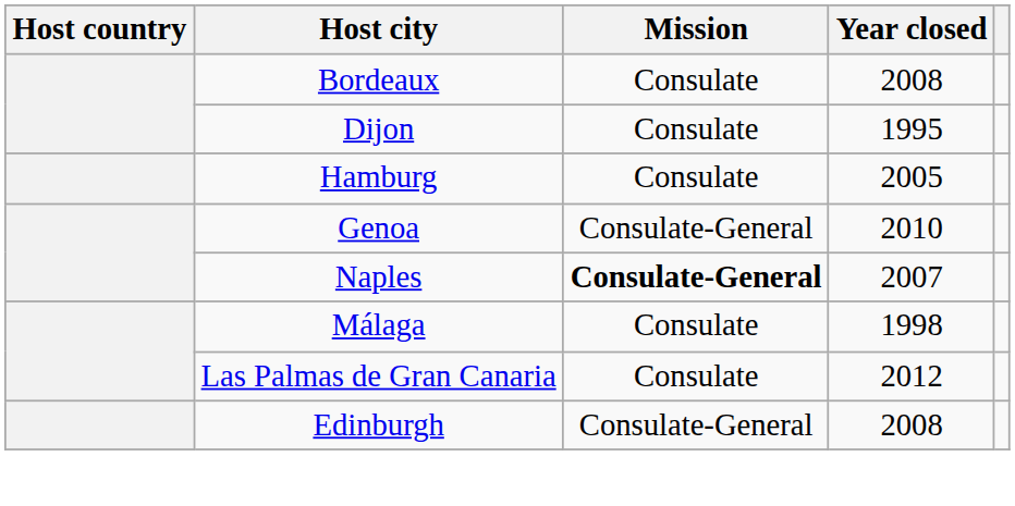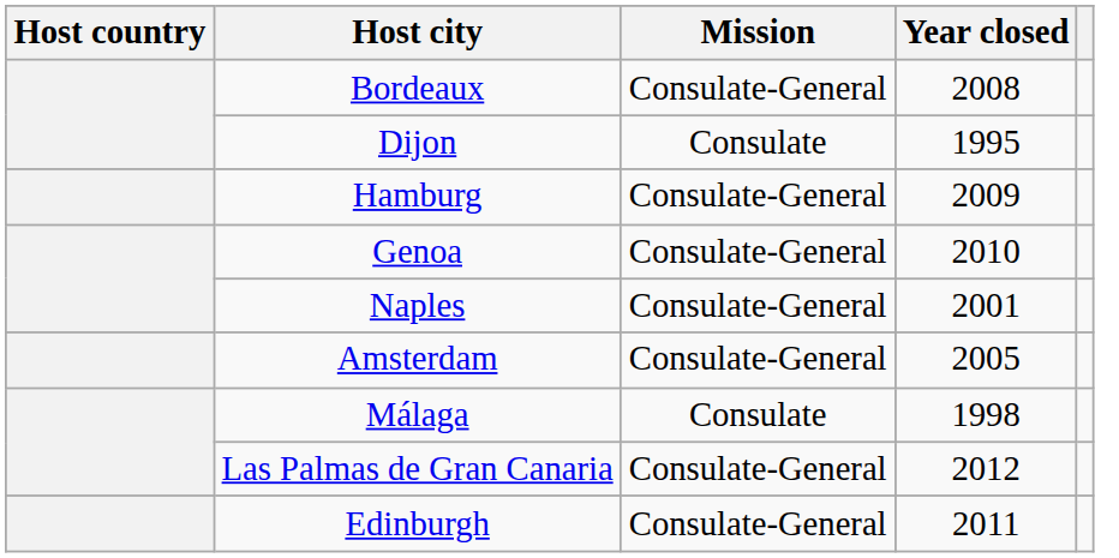Bordeaux | Mission: Consulate -> Consulate-General
Hamburg | Mission: Consulate -> Consulate-General
Hamburg | Year closed: 2005 -> 2009
Naples | Mission: bold -> normal
Naples | Year closed: 2007 -> 2001
+ row: Amsterdam | Consulate-General | 2005
Las Palmas de Gran Canaria | Mission: Consulate -> Consulate-General
Edinburgh | Year closed: 2008 -> 2011
